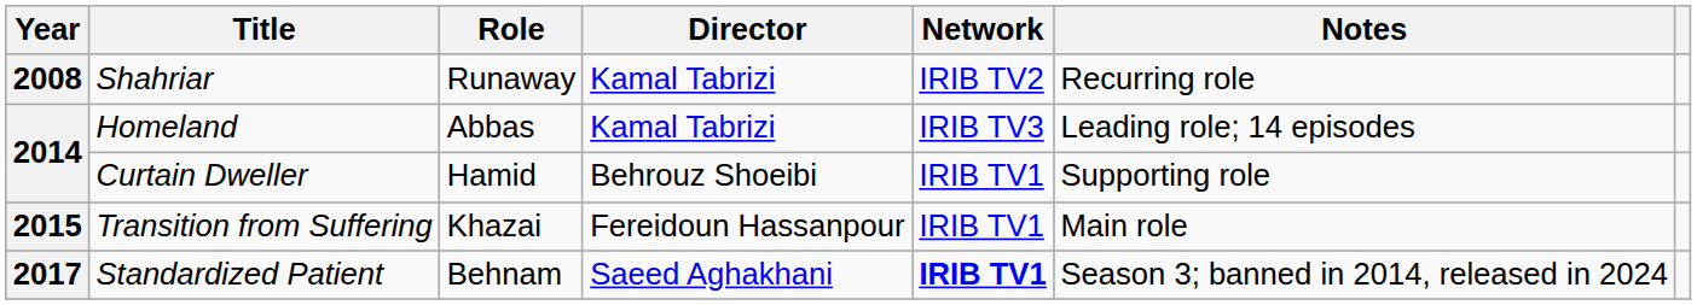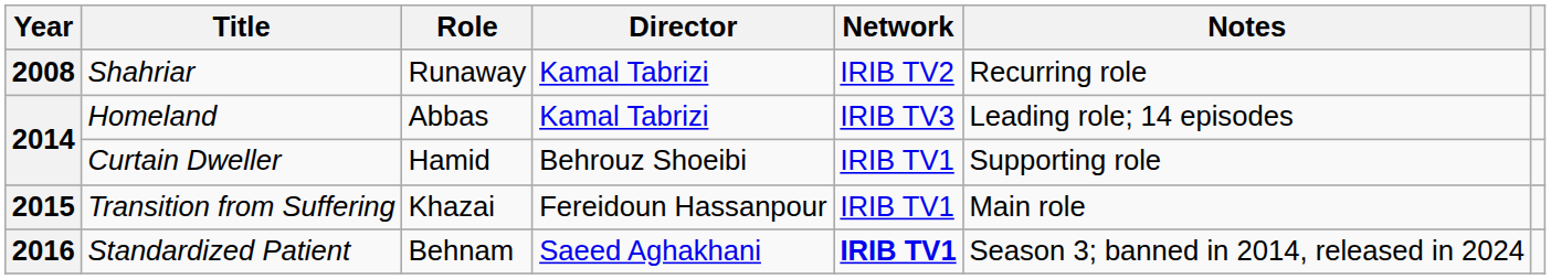Standardized Patient | Year: 2017 -> 2016
